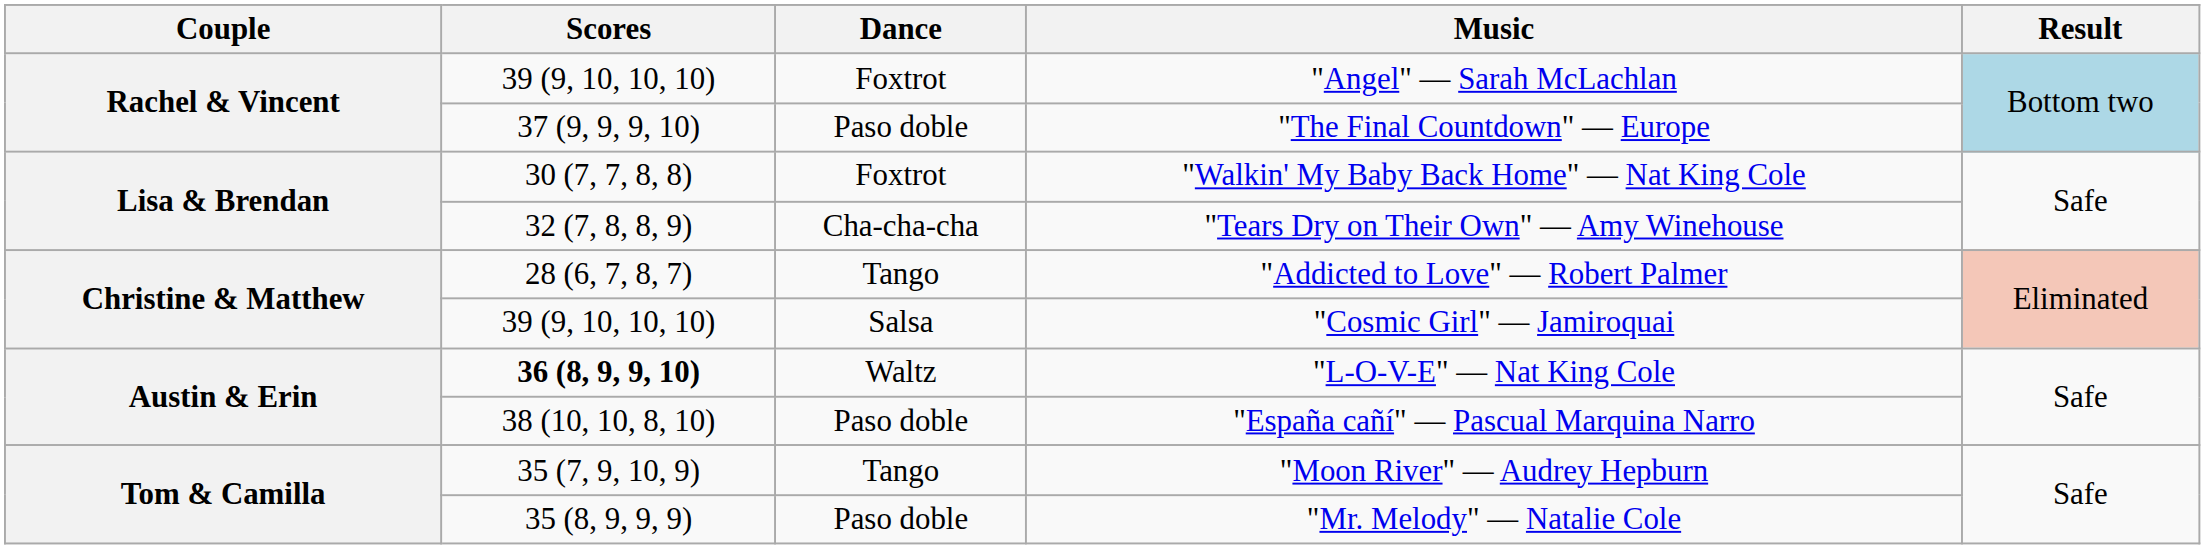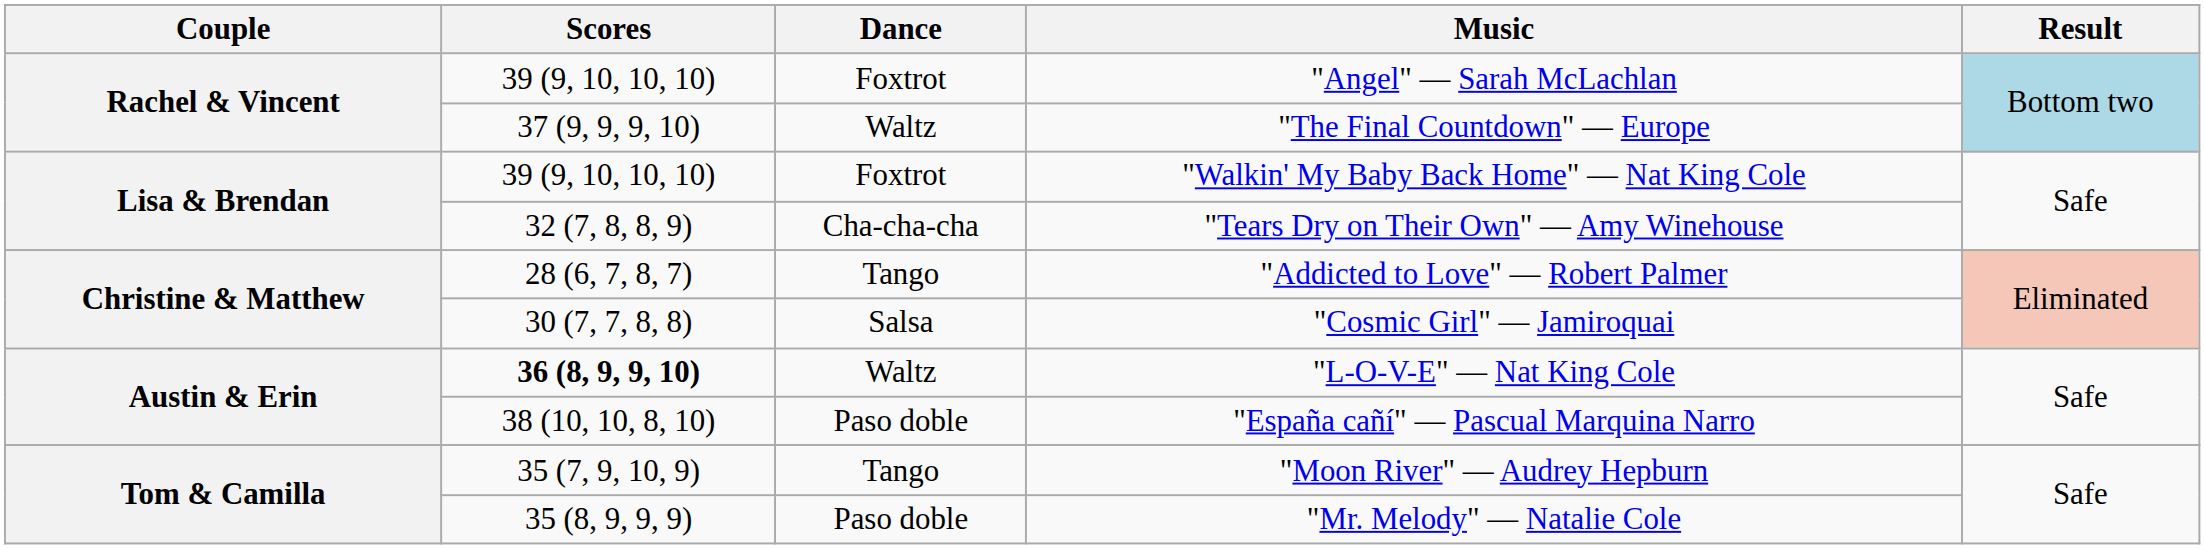"The Final Countdown" — Europe | Dance: Paso doble -> Waltz
"Walkin' My Baby Back Home" — Nat King Cole | Scores: 30 (7, 7, 8, 8) -> 39 (9, 10, 10, 10)
"Cosmic Girl" — Jamiroquai | Scores: 39 (9, 10, 10, 10) -> 30 (7, 7, 8, 8)
